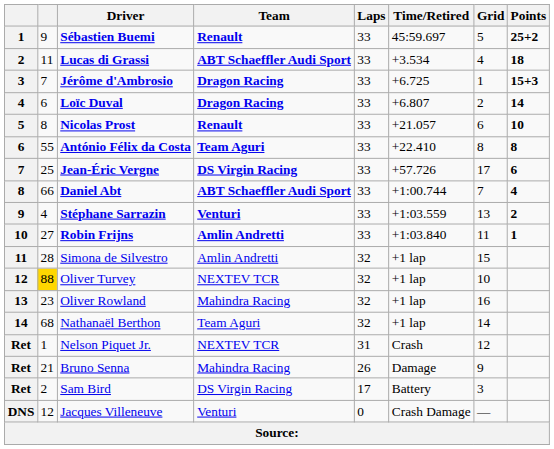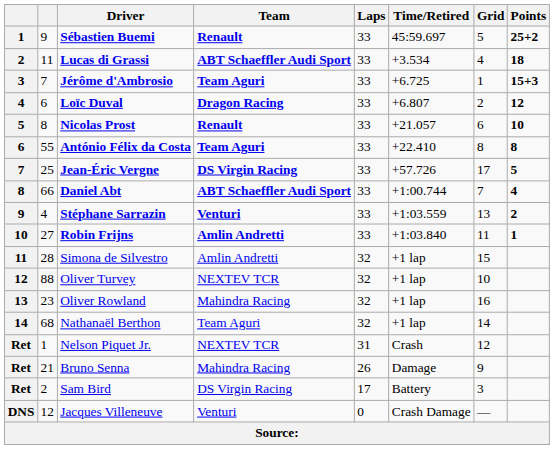Jérôme d'Ambrosio | Team: Dragon Racing -> Team Aguri
Loïc Duval | Points: 14 -> 12
Jean-Éric Vergne | Points: 6 -> 5
Oliver Turvey | column 2: gold background -> no background
